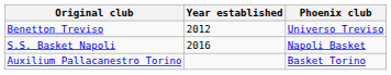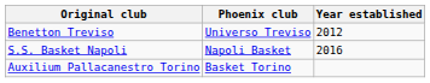columns swapped: Phoenix club <-> Year established
